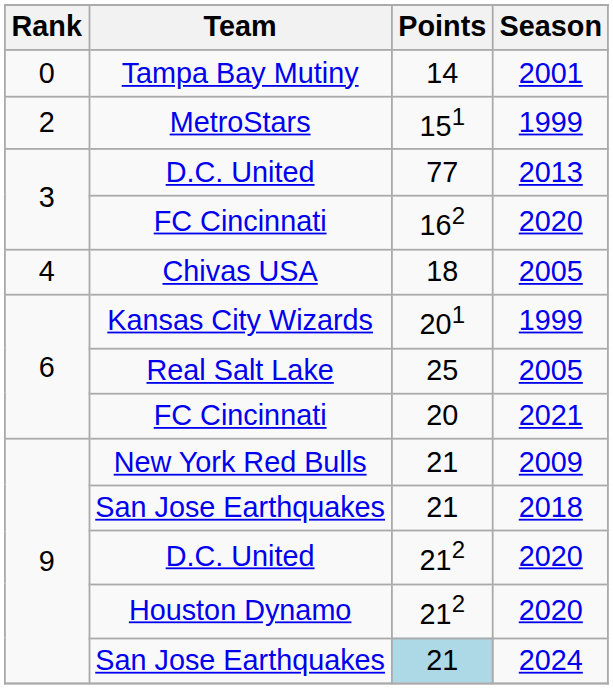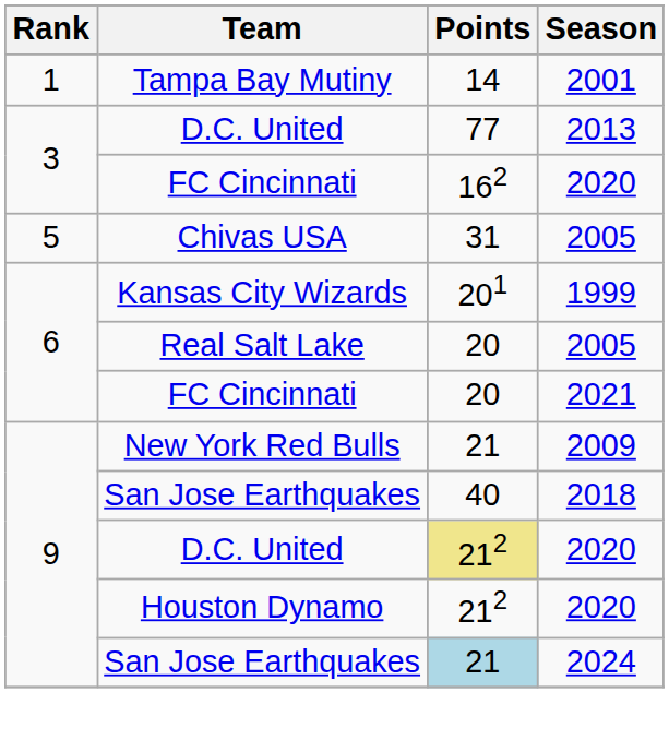Tampa Bay Mutiny | Rank: 0 -> 1
- row: 2 | MetroStars | 151 | 1999
Chivas USA | Rank: 4 -> 5
Chivas USA | Points: 18 -> 31
Real Salt Lake | Points: 25 -> 20
San Jose Earthquakes / 2018 | Points: 21 -> 40
D.C. United / 2020 | Points: no background -> khaki background
